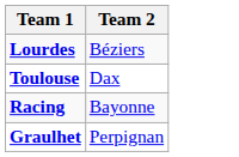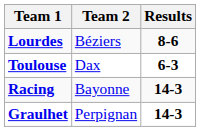+ column: Results | 8-6 | 6-3 | 14-3 | 14-3
